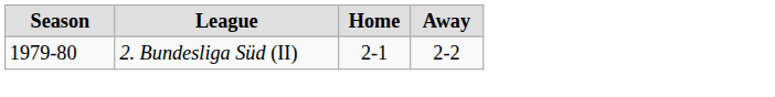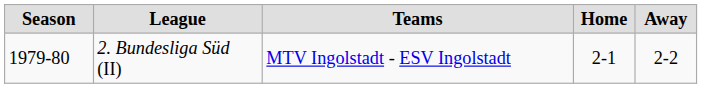+ column: Teams | MTV Ingolstadt - ESV Ingolstadt
